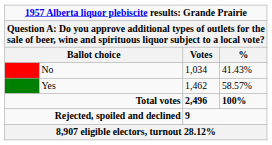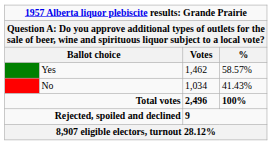rows swapped: Yes <-> No
